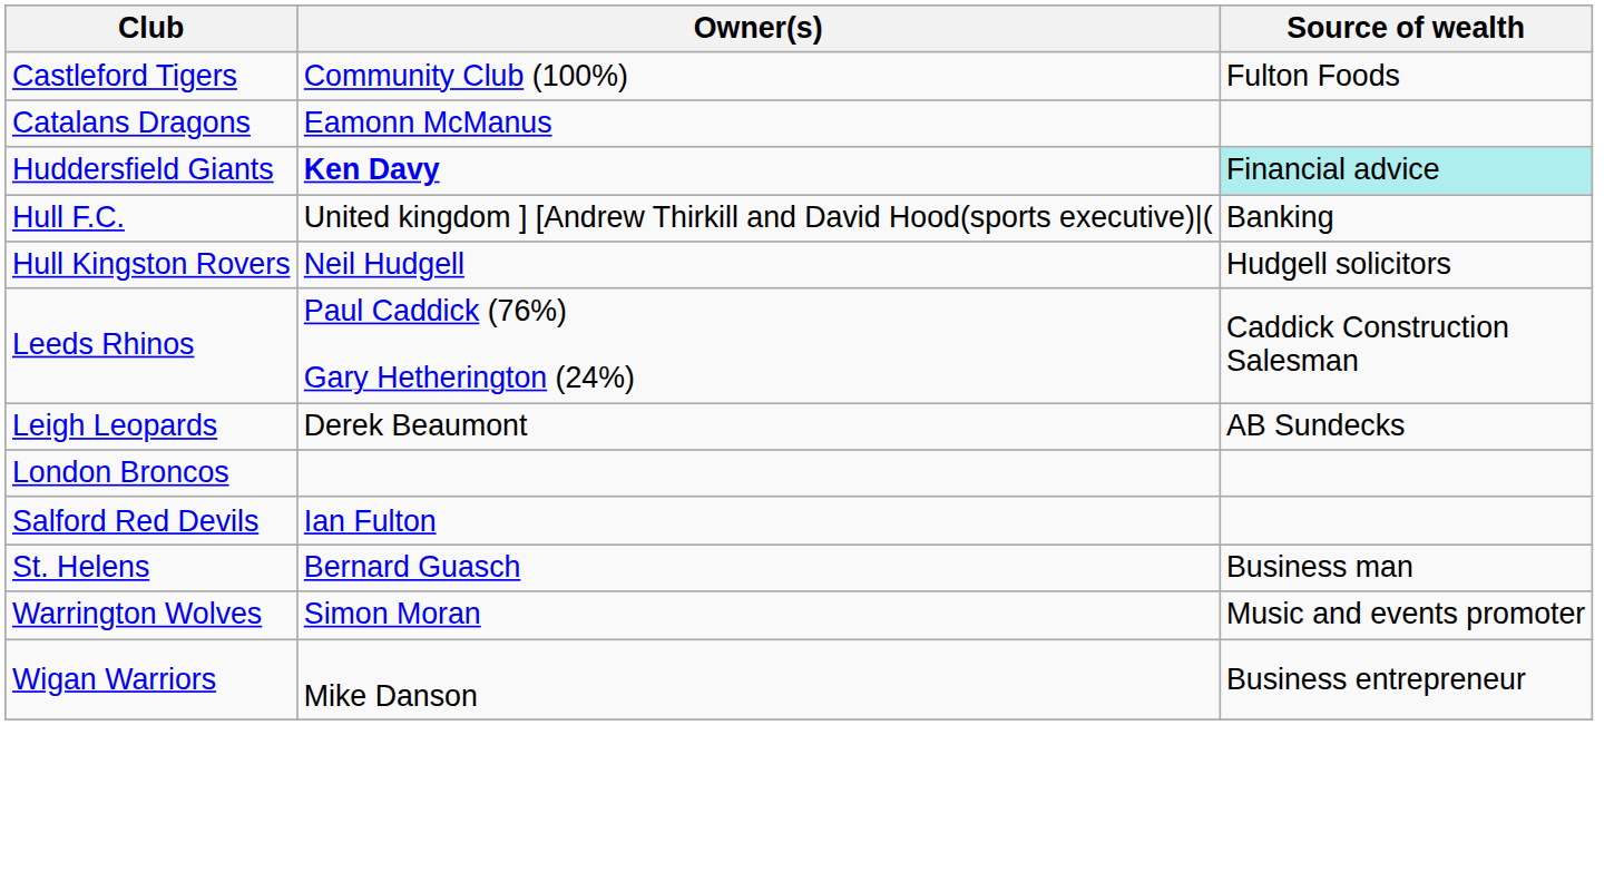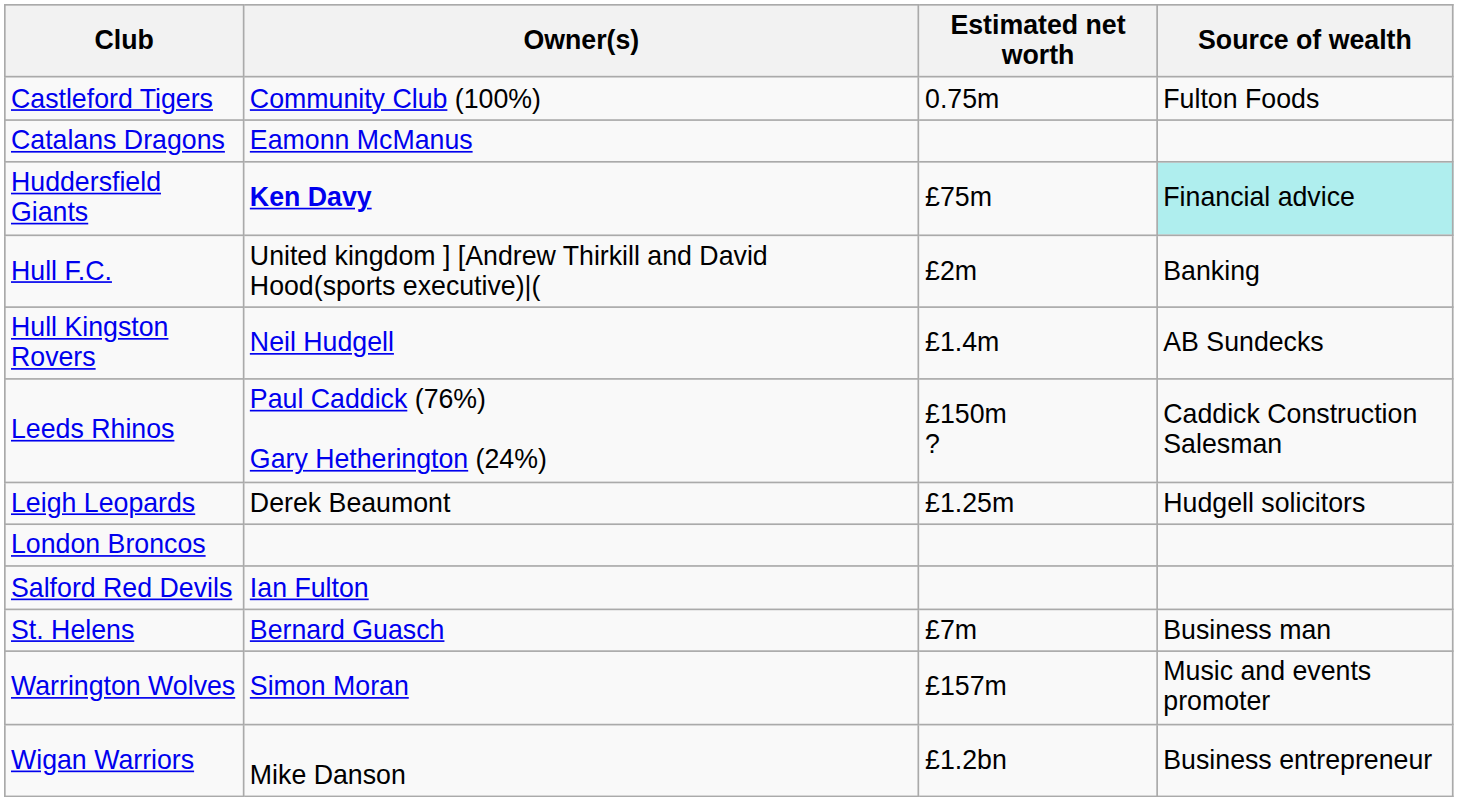+ column: Estimated net worth | 0.75m | £75m | £2m | £1.4m | £150m ? | £1.25m | £7m | £157m | £1.2bn
Hull Kingston Rovers | Source of wealth: Hudgell solicitors -> AB Sundecks
Leigh Leopards | Source of wealth: AB Sundecks -> Hudgell solicitors
